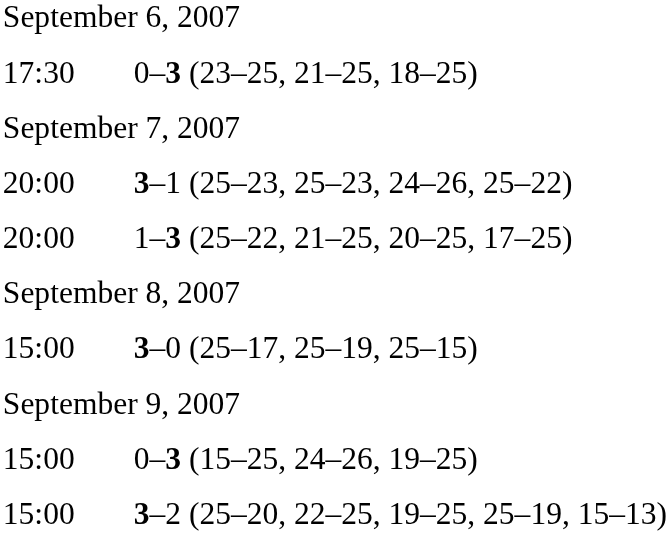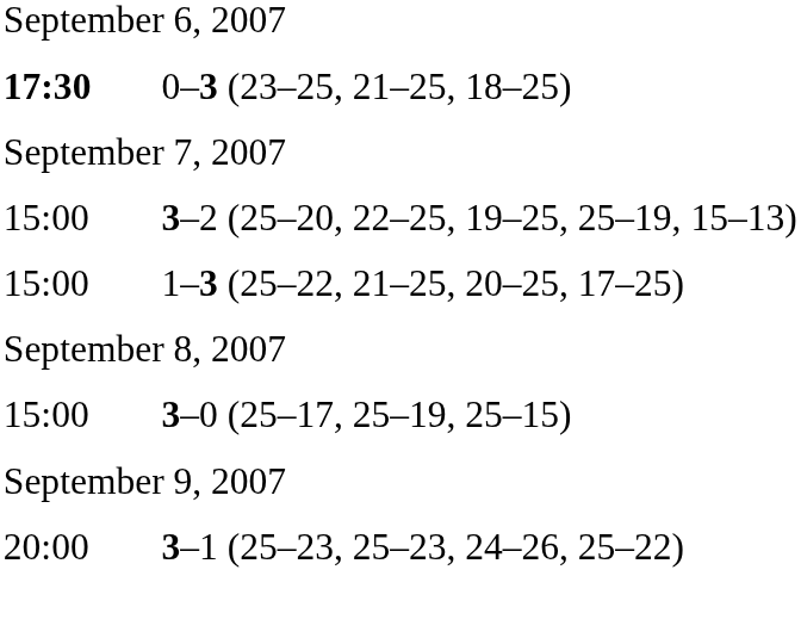0–3 (23–25, 21–25, 18–25) | column 1: normal -> bold
rows swapped: 3–2 (25–20, 22–25, 19–25, 25–19, 15–13) <-> 3–1 (25–23, 25–23, 24–26, 25–22)
1–3 (25–22, 21–25, 20–25, 17–25) | column 1: 20:00 -> 15:00
- row: 15:00 | 0–3 (15–25, 24–26, 19–25)
